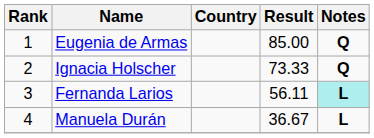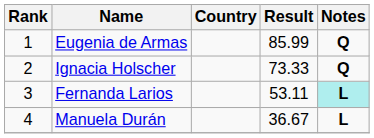Eugenia de Armas | Result: 85.00 -> 85.99
Fernanda Larios | Result: 56.11 -> 53.11
